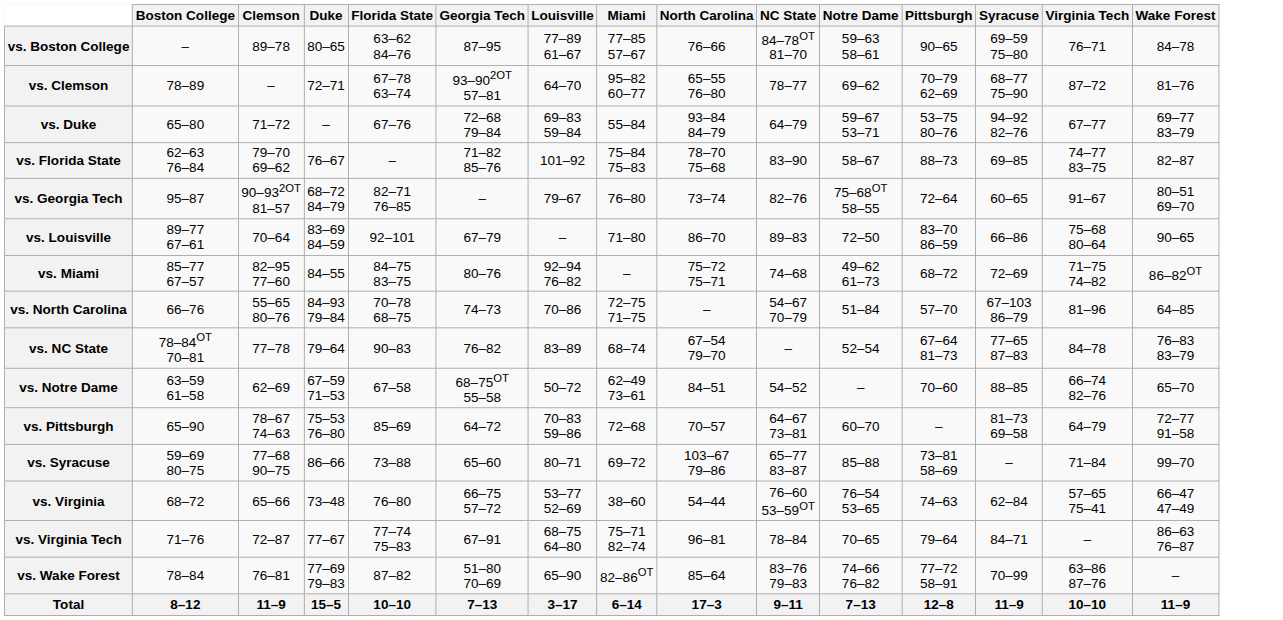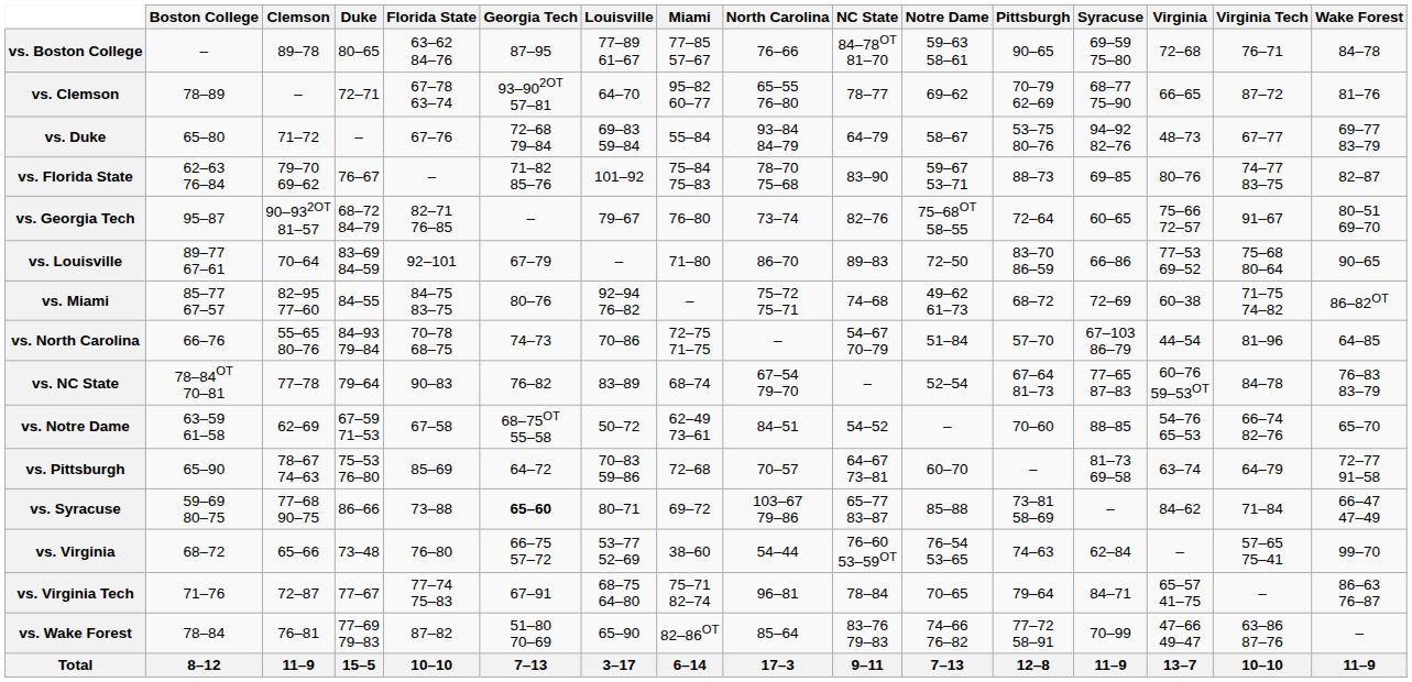+ column: Virginia | 72–68 | 66–65 | 48–73 | 80–76 | 75–66 72–57 | 77–53 69–52 | 60–38 | 44–54 | 60–76 59–53OT | 54–76 65–53 | 63–74 | 84–62 | – | 65–57 41–75 | 47–66 49–47 | 13–7
vs. Duke | Notre Dame: 59–67 53–71 -> 58–67
vs. Florida State | Notre Dame: 58–67 -> 59–67 53–71
vs. Syracuse | Georgia Tech: normal -> bold
vs. Syracuse | Wake Forest: 99–70 -> 66–47 47–49
vs. Virginia | Wake Forest: 66–47 47–49 -> 99–70
